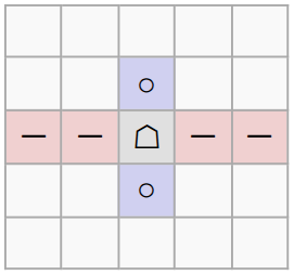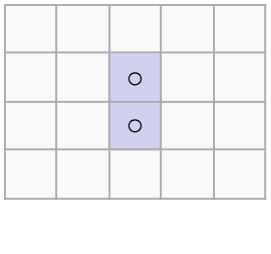- row: ─ | ─ | ☖ | ─ | ─
